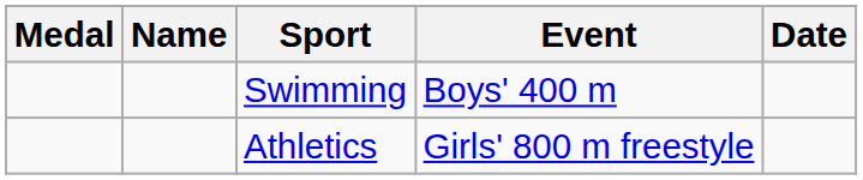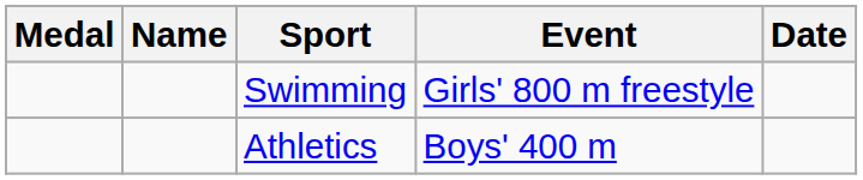Swimming | Event: Boys' 400 m -> Girls' 800 m freestyle
Athletics | Event: Girls' 800 m freestyle -> Boys' 400 m
